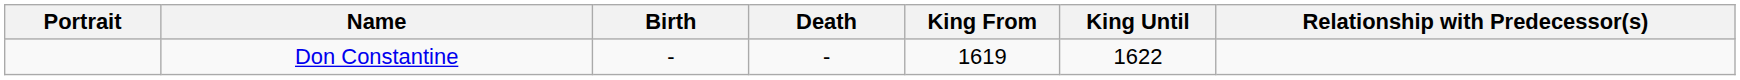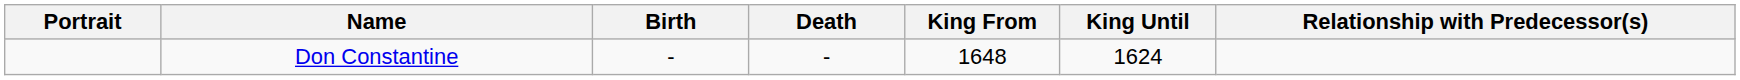Don Constantine | King From: 1619 -> 1648
Don Constantine | King Until: 1622 -> 1624
